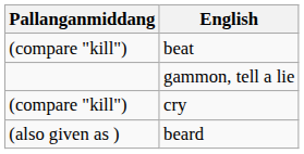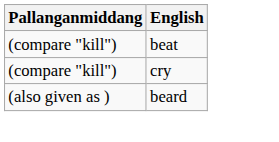- row: gammon, tell a lie
